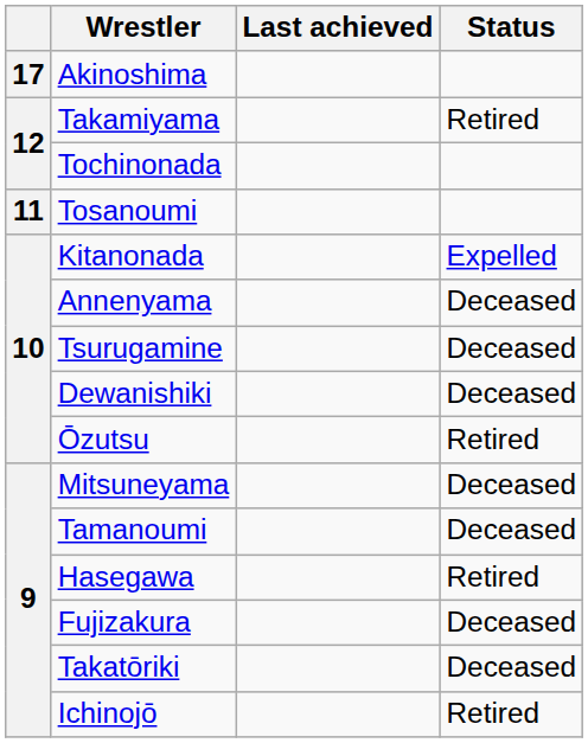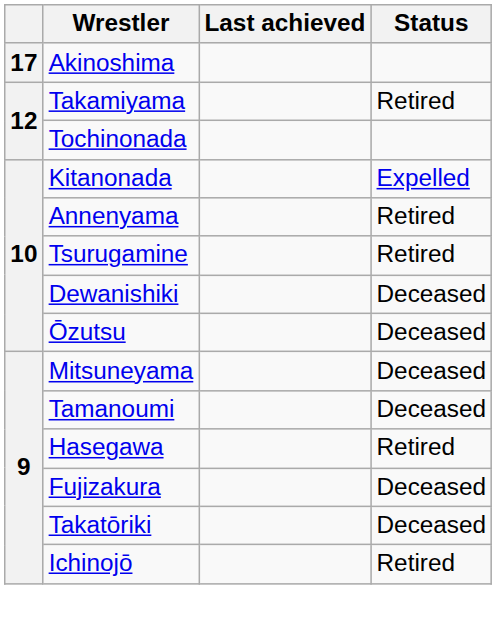- row: 11 | Tosanoumi
Annenyama | Status: Deceased -> Retired
Tsurugamine | Status: Deceased -> Retired
Ōzutsu | Status: Retired -> Deceased
